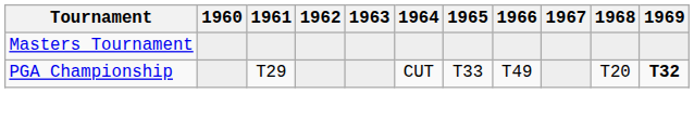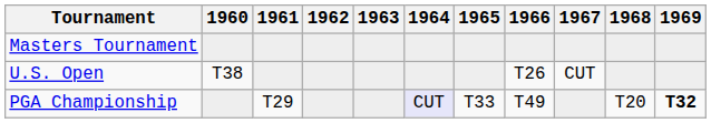+ row: U.S. Open | T38 | T26 | CUT
PGA Championship | 1964: no background -> lavender background
